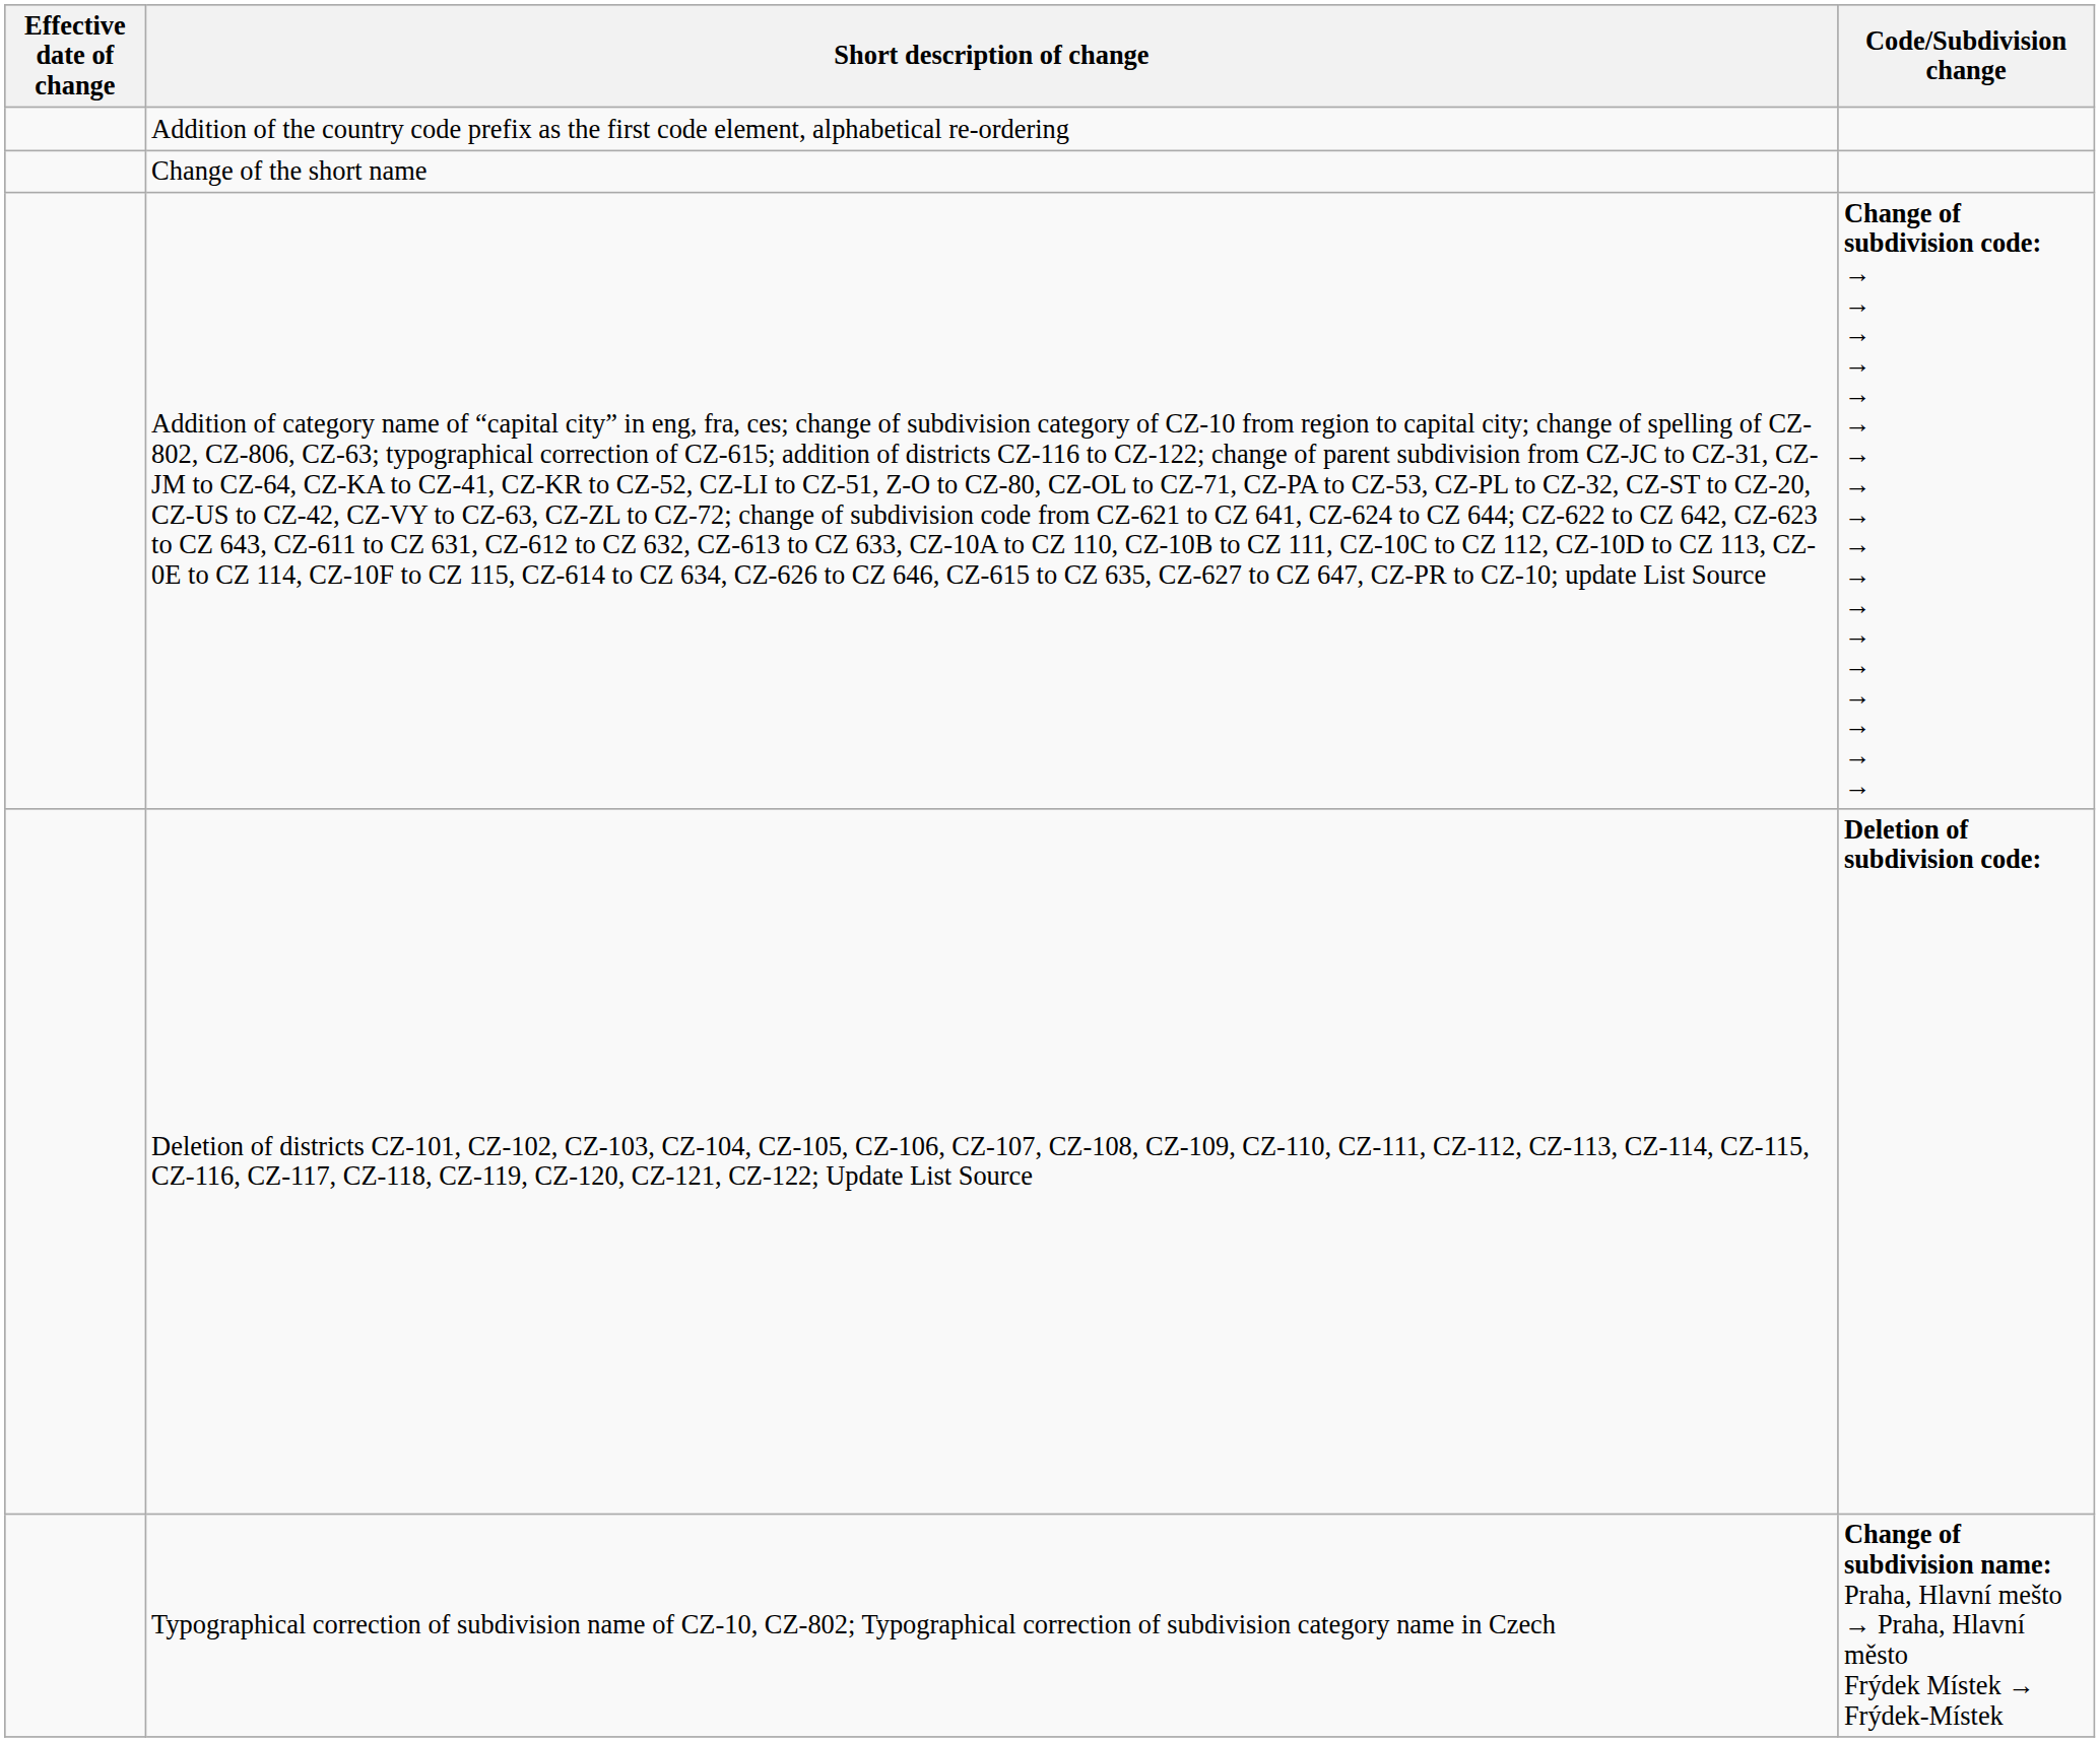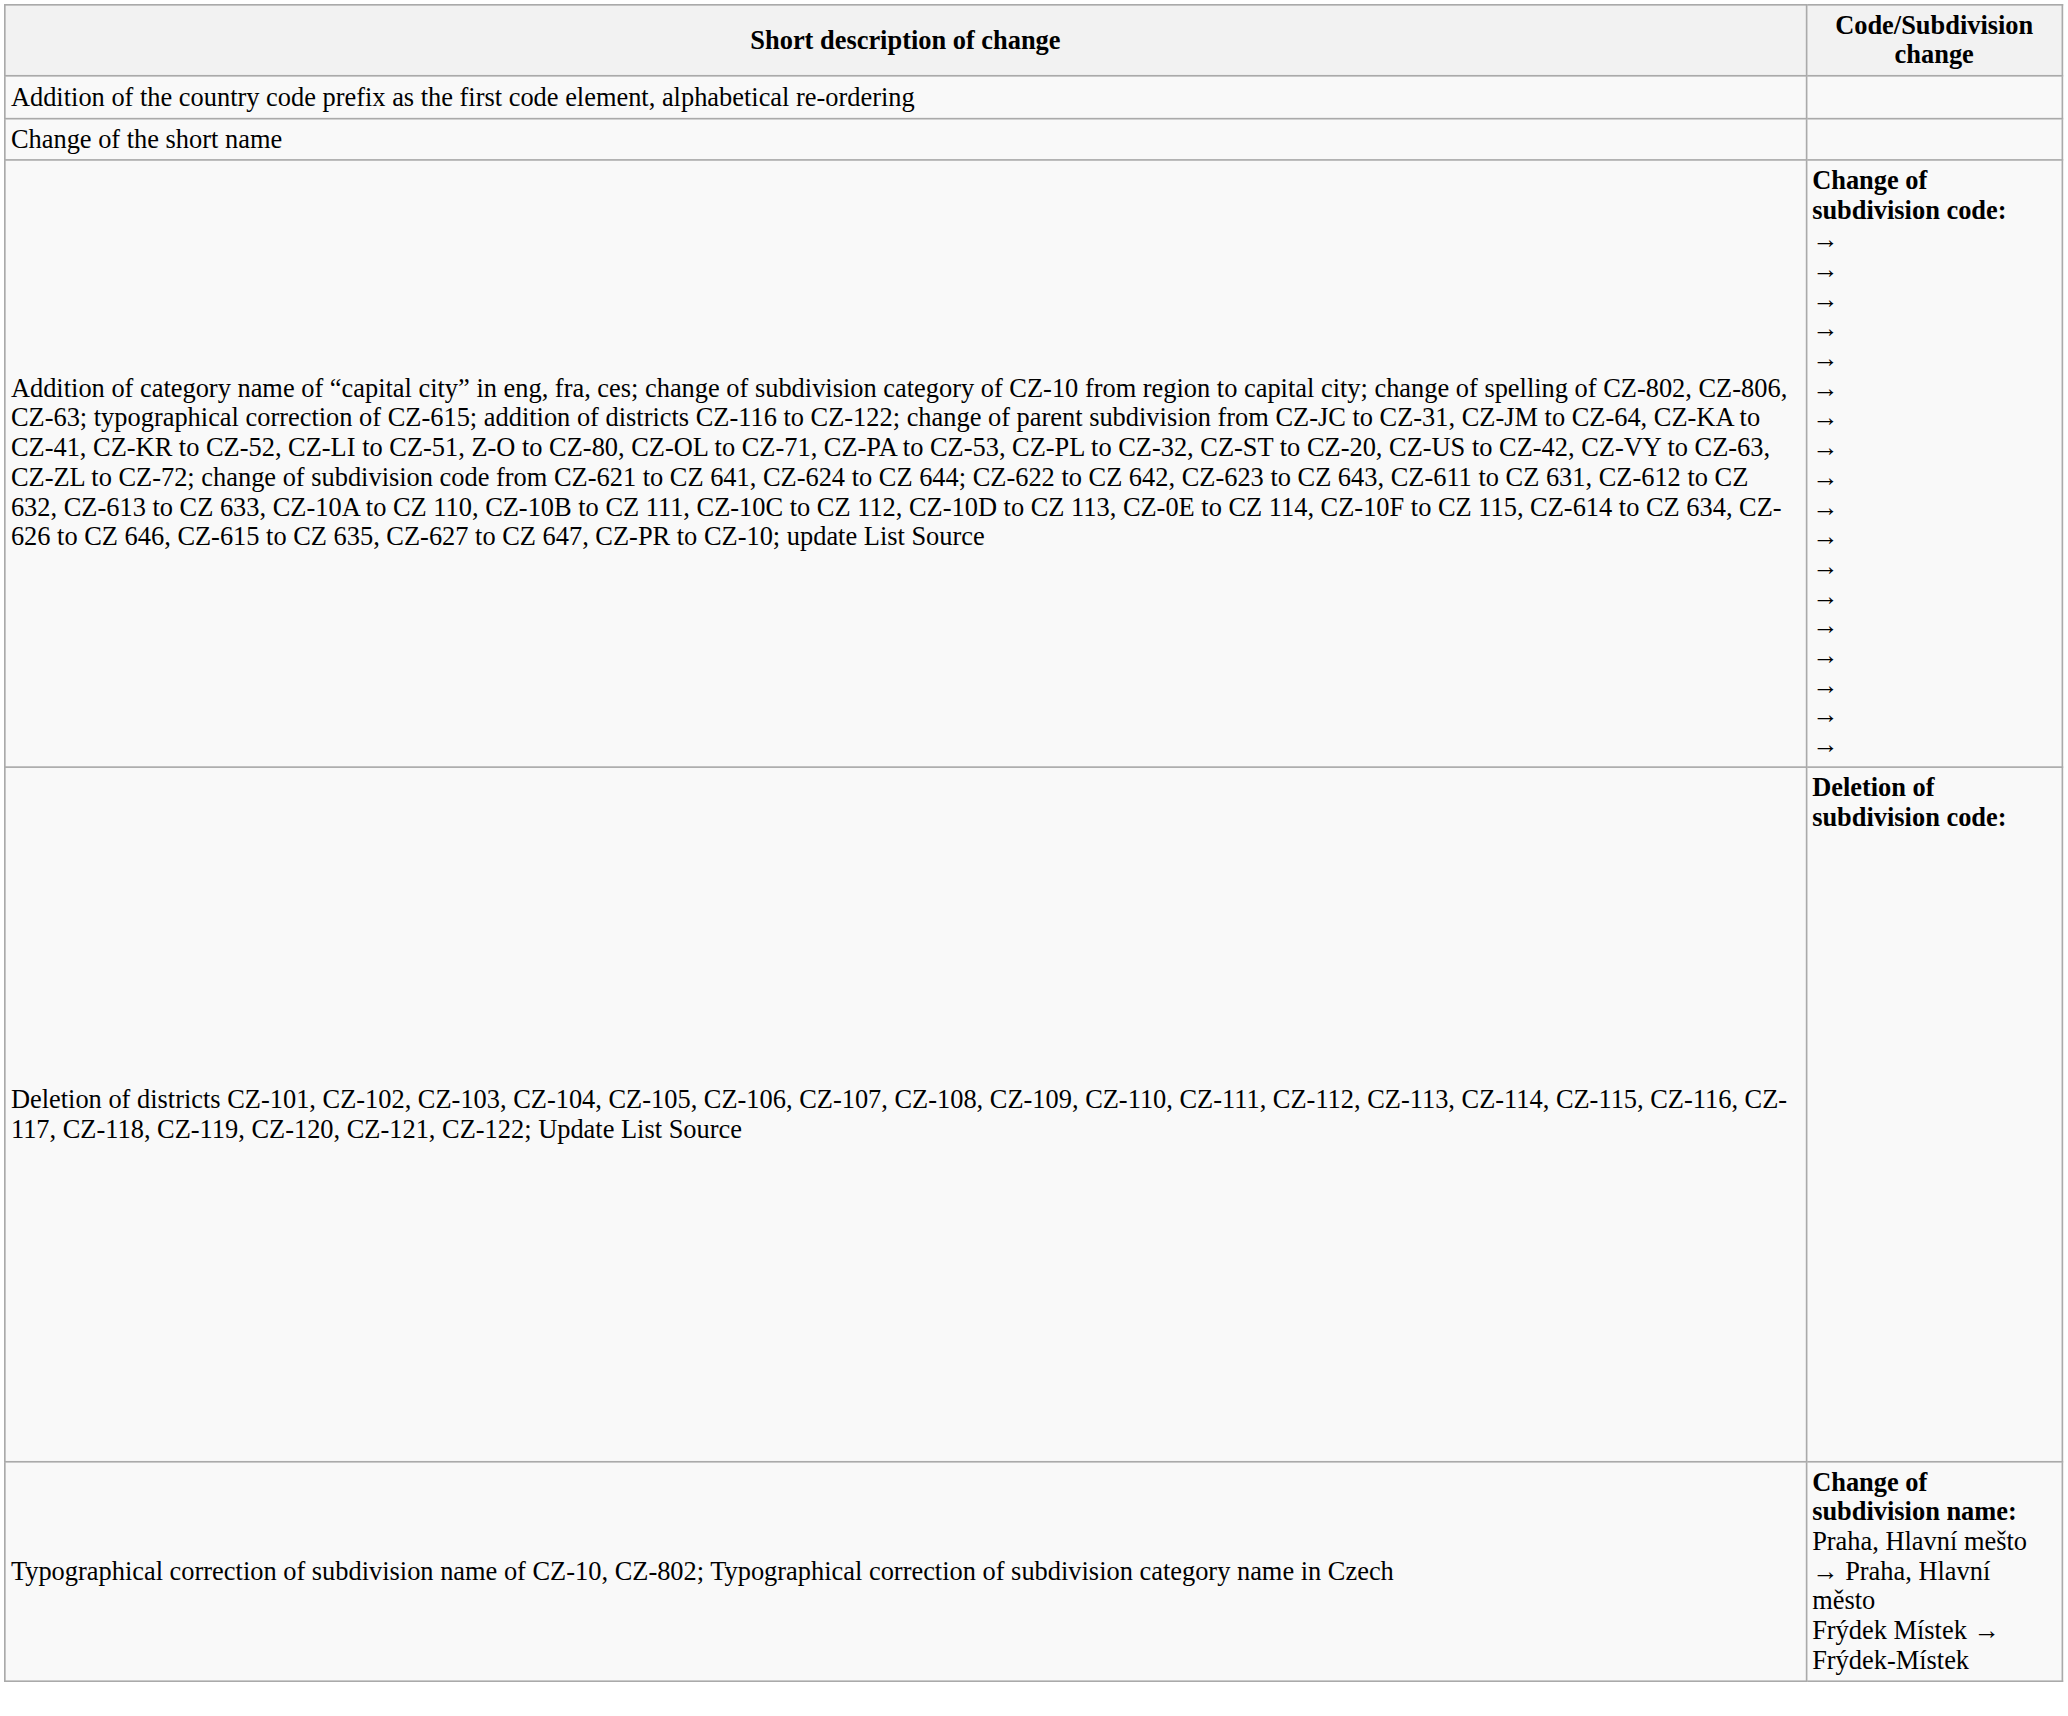- column: Effective date of change
